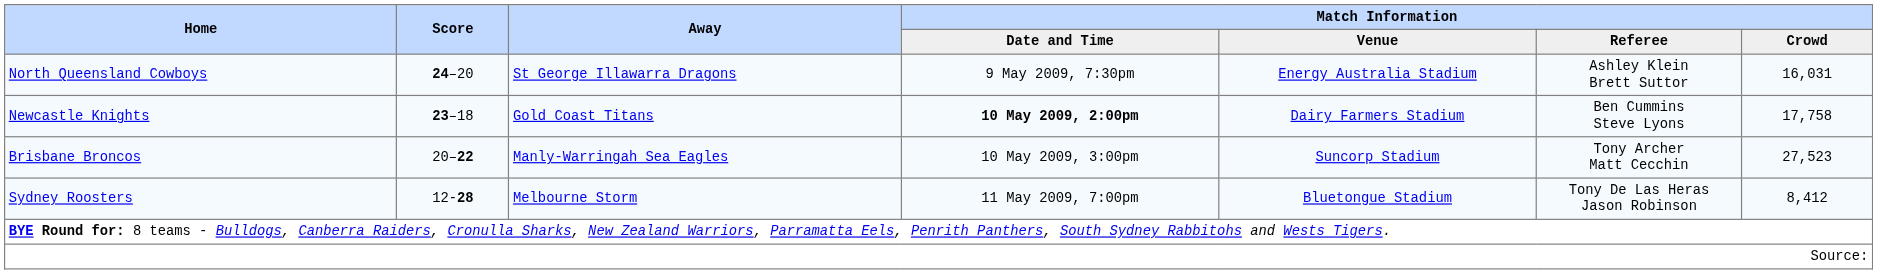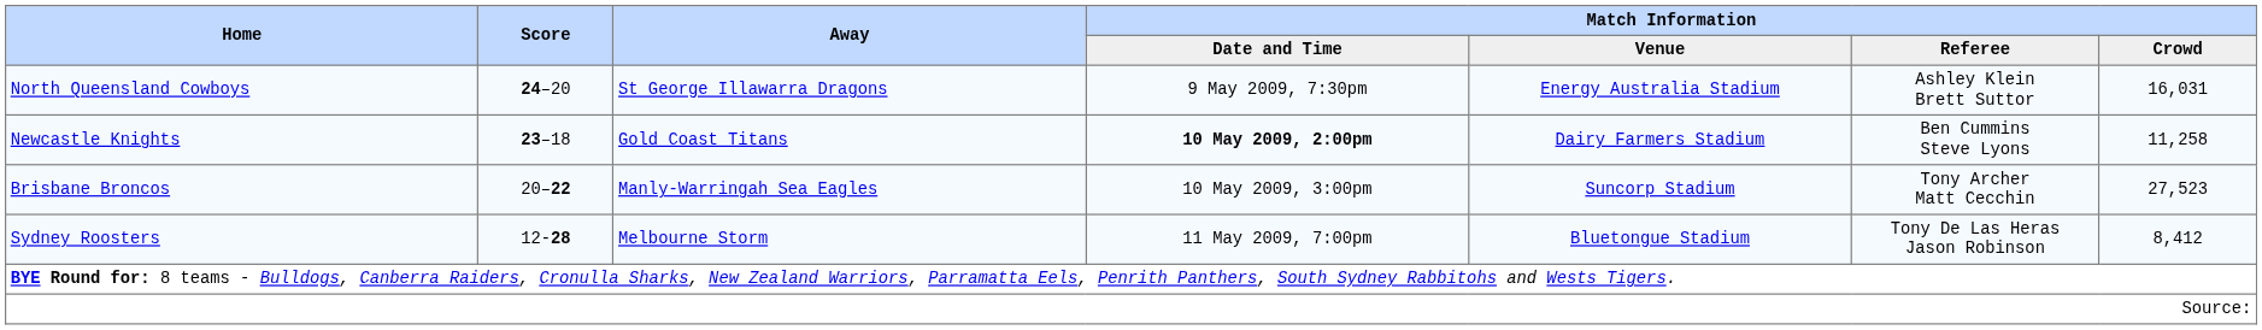Newcastle Knights | Match Information / Crowd: 17,758 -> 11,258
